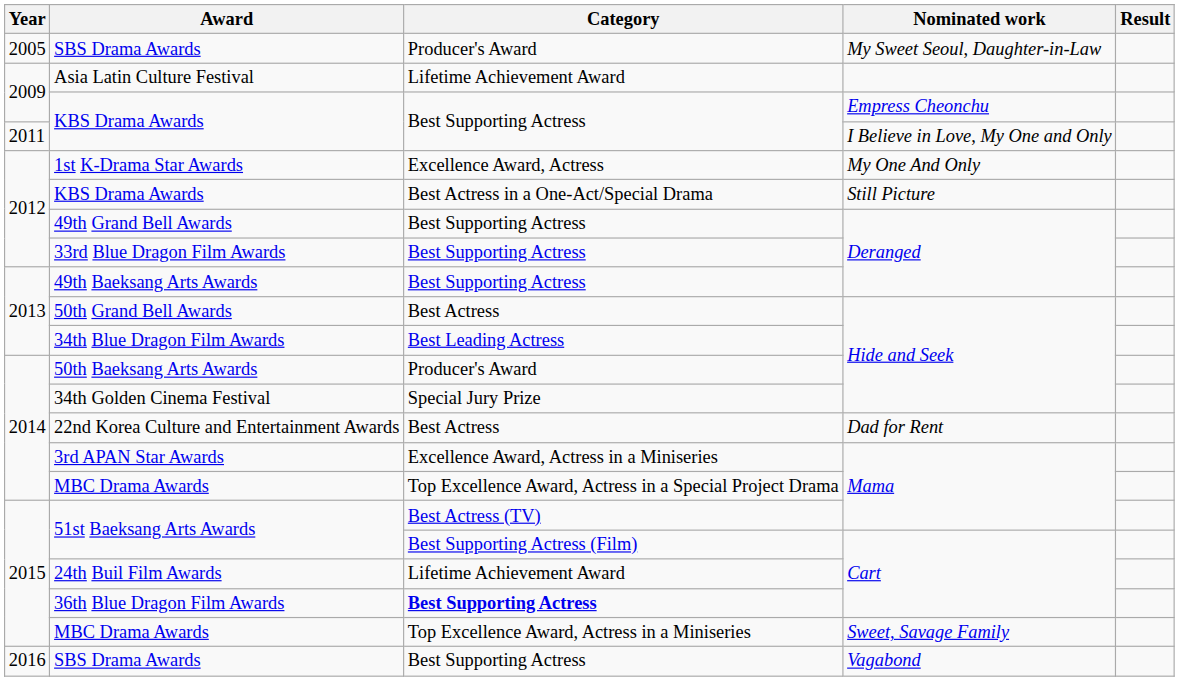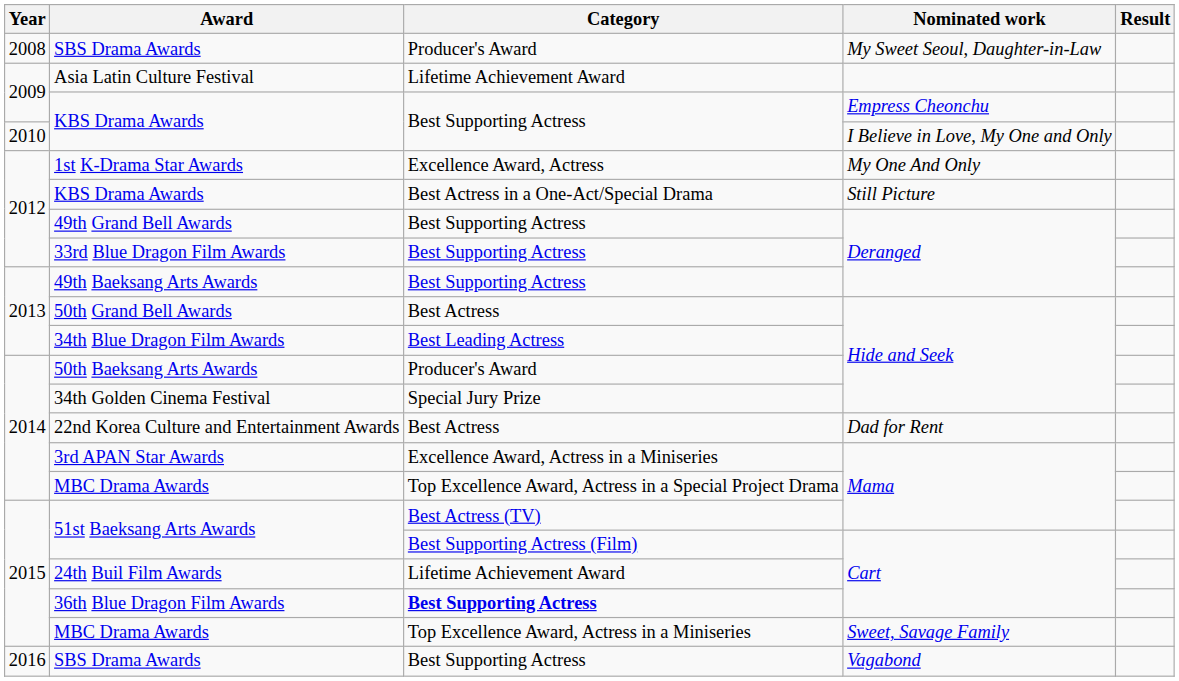SBS Drama Awards / My Sweet Seoul, Daughter-in-Law | Year: 2005 -> 2008
KBS Drama Awards / I Believe in Love, My One and Only | Year: 2011 -> 2010
